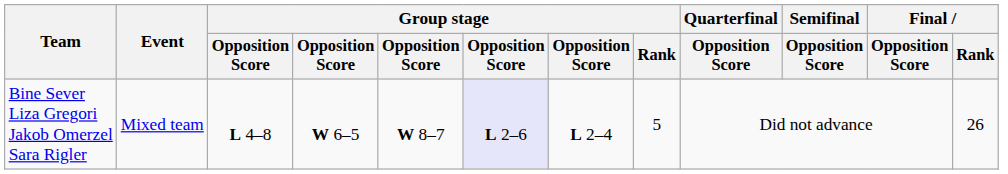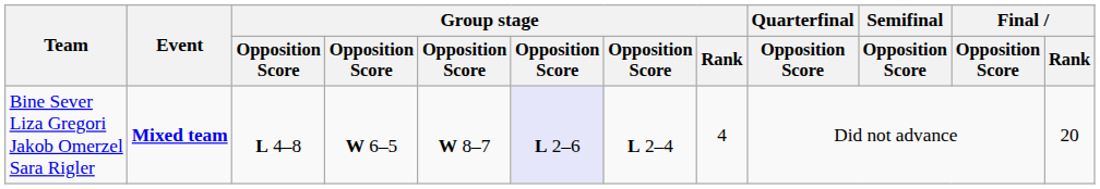Bine Sever Liza Gregori Jakob Omerzel Sara Rigler | Event: normal -> bold
Bine Sever Liza Gregori Jakob Omerzel Sara Rigler | Group stage / Rank: 5 -> 4
Bine Sever Liza Gregori Jakob Omerzel Sara Rigler | Final / Rank: 26 -> 20
